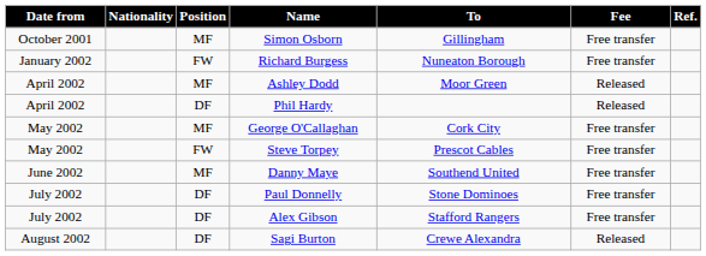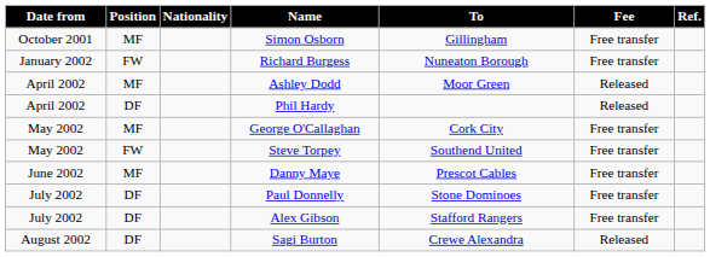columns swapped: Position <-> Nationality
Steve Torpey | To: Prescot Cables -> Southend United
Danny Maye | To: Southend United -> Prescot Cables
